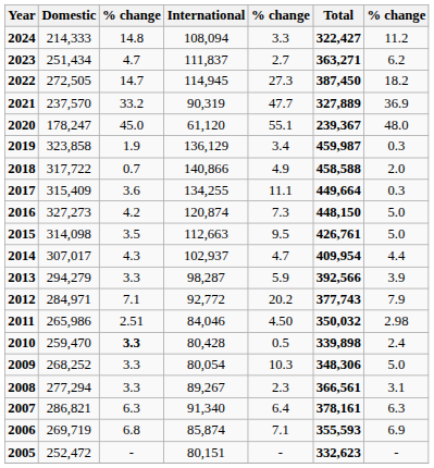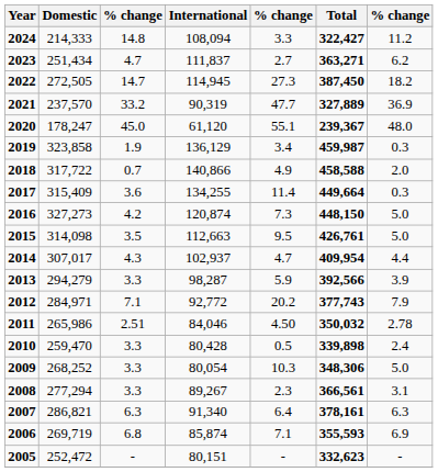2017 | column 5: 11.1 -> 11.4
2011 | column 7: 2.98 -> 2.78
2010 | column 3: bold -> normal
